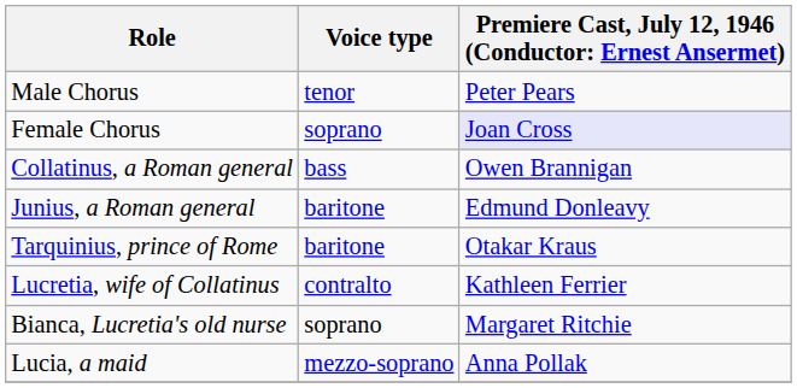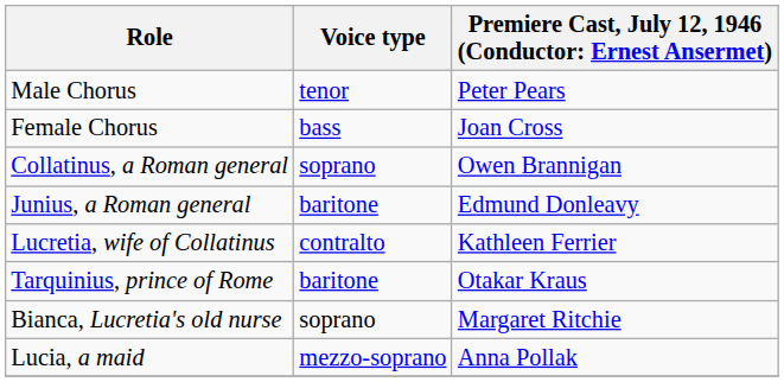Female Chorus | Voice type: soprano -> bass
Female Chorus | column 3: lavender background -> no background
Collatinus, a Roman general | Voice type: bass -> soprano
rows swapped: Tarquinius, prince of Rome <-> Lucretia, wife of Collatinus
